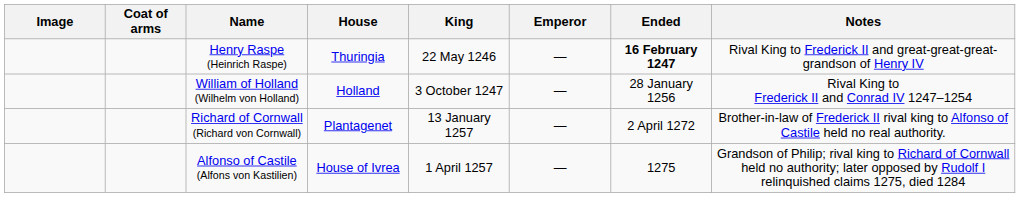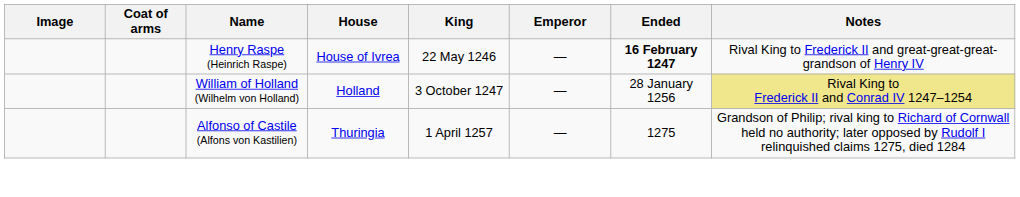Henry Raspe (Heinrich Raspe) | House: Thuringia -> House of Ivrea
William of Holland (Wilhelm von Holland) | Notes: no background -> khaki background
- row: Richard of Cornwall (Richard von Cornwall) | Plantagenet | 13 January 1257 | — | 2 April 1272 | Brother-in-law of Frederick II rival king to Alfonso of Castile held no real authority.
Alfonso of Castile (Alfons von Kastilien) | House: House of Ivrea -> Thuringia
